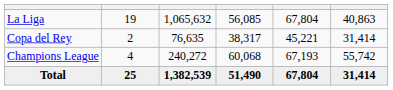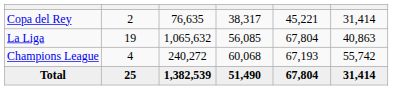rows swapped: La Liga <-> Copa del Rey
